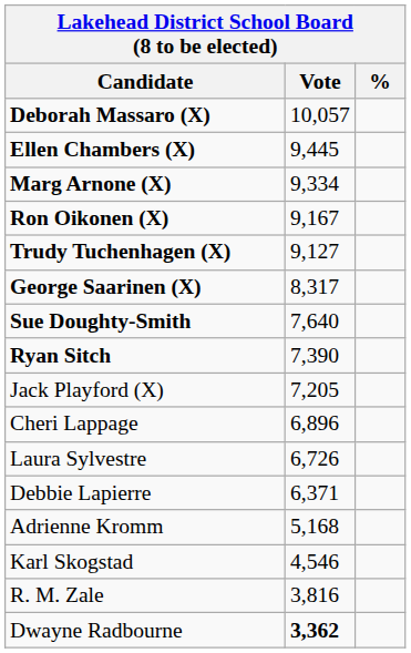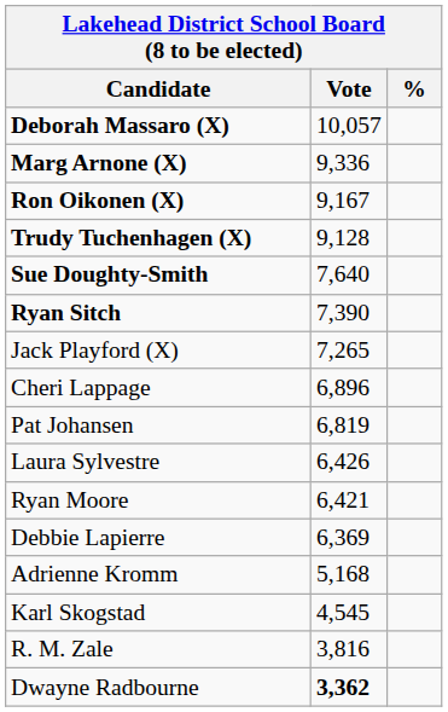- row: Ellen Chambers (X) | 9,445
Marg Arnone (X) | Vote: 9,334 -> 9,336
Trudy Tuchenhagen (X) | Vote: 9,127 -> 9,128
- row: George Saarinen (X) | 8,317
Jack Playford (X) | Vote: 7,205 -> 7,265
+ row: Pat Johansen | 6,819
Laura Sylvestre | Vote: 6,726 -> 6,426
+ row: Ryan Moore | 6,421
Debbie Lapierre | Vote: 6,371 -> 6,369
Karl Skogstad | Vote: 4,546 -> 4,545
